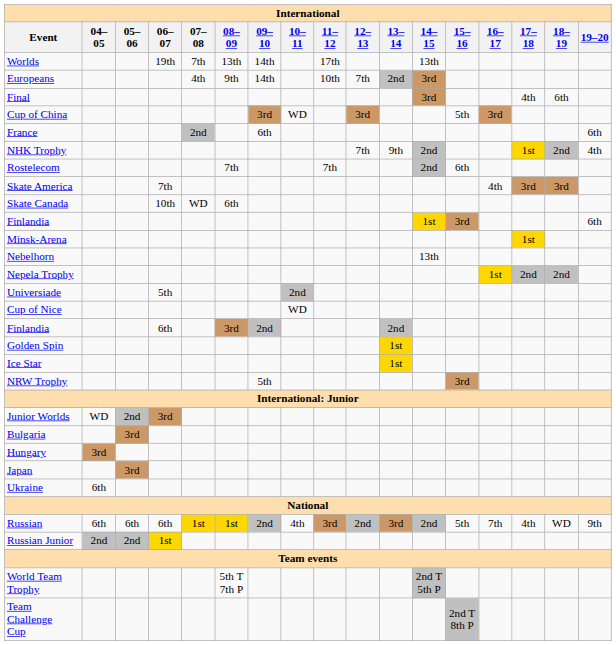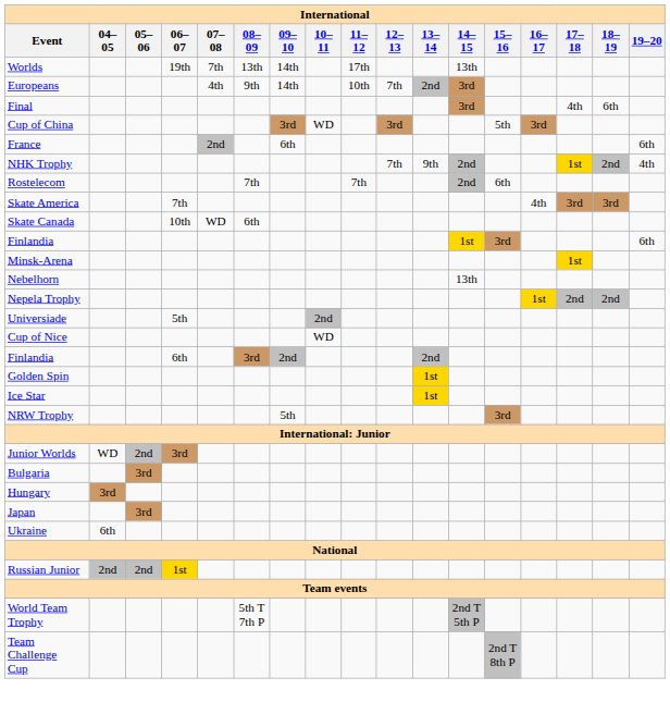- row: Russian | 6th | 6th | 6th | 1st | 1st | 2nd | 4th | 3rd | 2nd | 3rd | 2nd | 5th | 7th | 4th | WD | 9th
